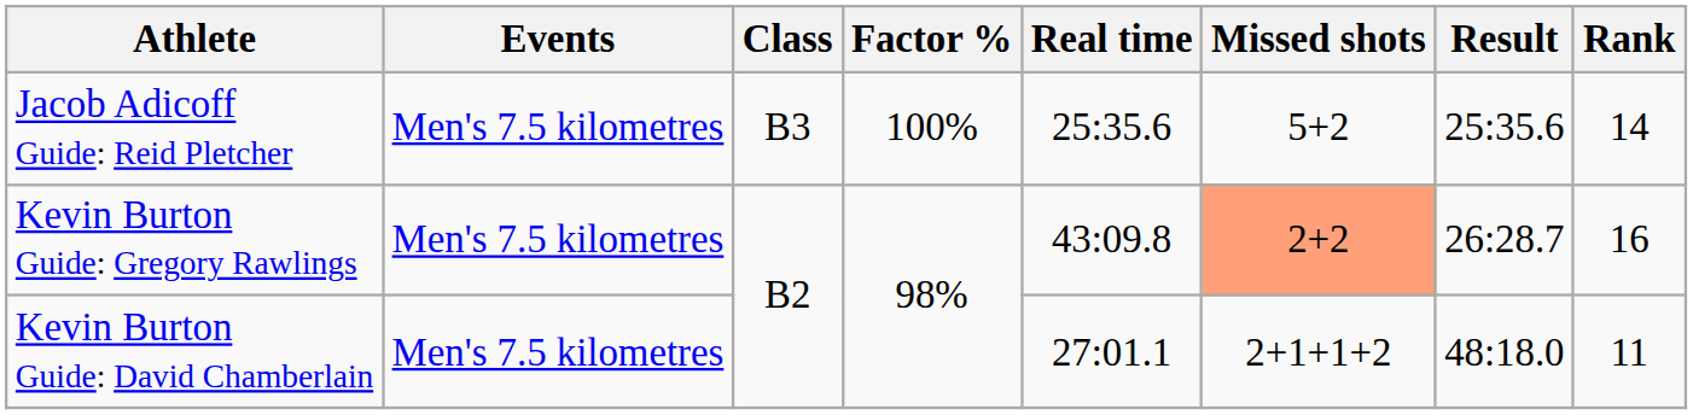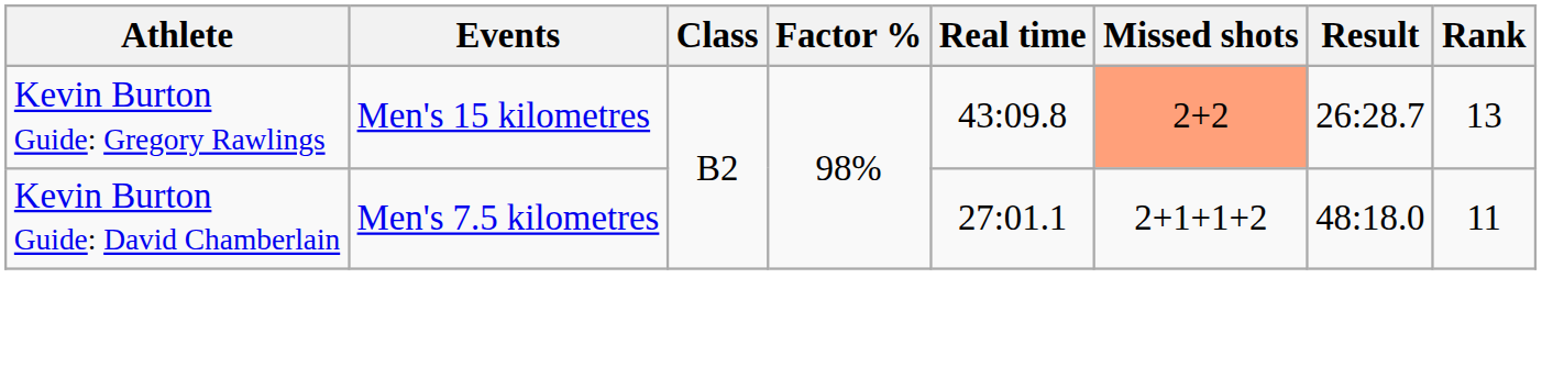- row: Jacob Adicoff Guide: Reid Pletcher | Men's 7.5 kilometres | B3 | 100% | 25:35.6 | 5+2 | 25:35.6 | 14
Kevin Burton Guide: Gregory Rawlings | Events: Men's 7.5 kilometres -> Men's 15 kilometres
Kevin Burton Guide: Gregory Rawlings | Rank: 16 -> 13
